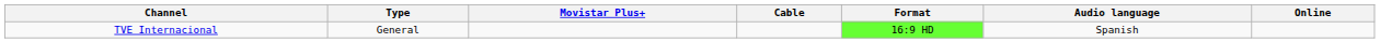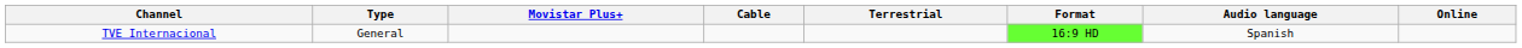+ column: Terrestrial
